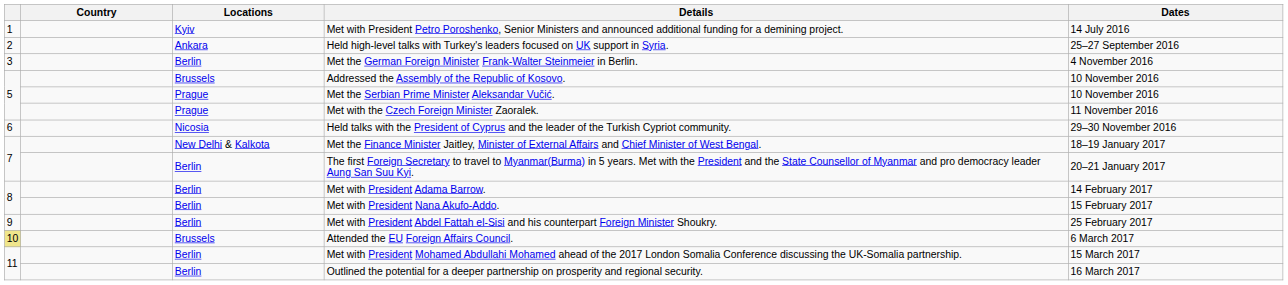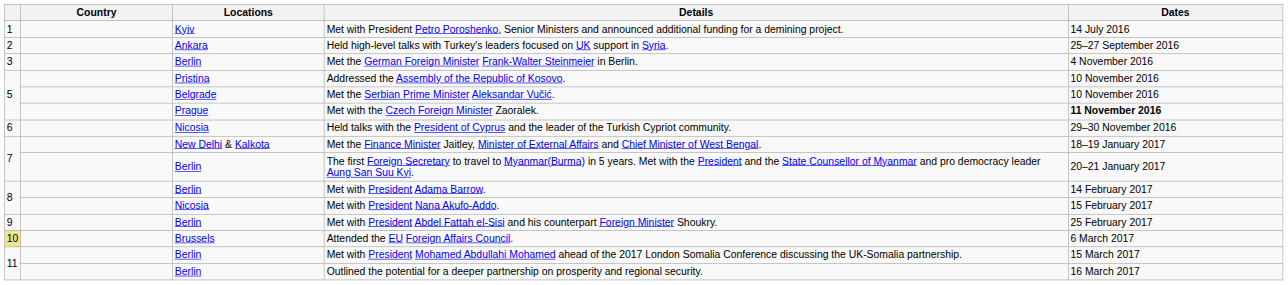Addressed the Assembly of the Republic of Kosovo. | Locations: Brussels -> Pristina
Met the Serbian Prime Minister Aleksandar Vučić. | Locations: Prague -> Belgrade
Met with the Czech Foreign Minister Zaoralek. | Dates: normal -> bold
Met with President Nana Akufo-Addo. | Locations: Berlin -> Nicosia
